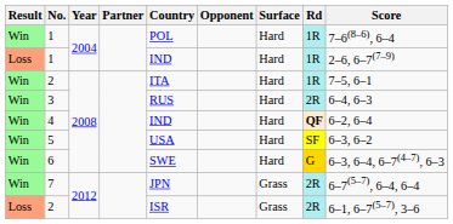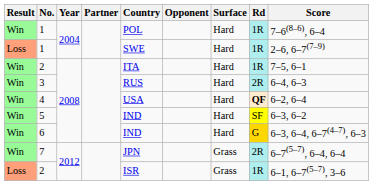Loss / 1 | Country: IND -> SWE
4 | Country: IND -> USA
5 | Country: USA -> IND
6 | Country: SWE -> IND
Loss / 2 | Rd: 2R -> 1R
